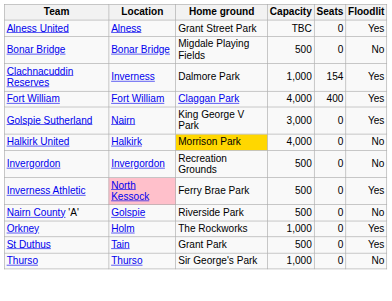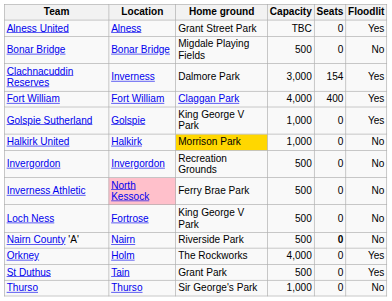Clachnacuddin Reserves | Capacity: 1,000 -> 3,000
Golspie Sutherland | Location: Nairn -> Golspie
Golspie Sutherland | Capacity: 3,000 -> 1,000
Halkirk United | Capacity: 4,000 -> 1,000
Inverness Athletic | Floodlit: Yes -> No
+ row: Loch Ness | Fortrose | King George V Park | 500 | 0 | No
Nairn County 'A' | Location: Golspie -> Nairn
Nairn County 'A' | Seats: normal -> bold
Orkney | Capacity: 1,000 -> 4,000
